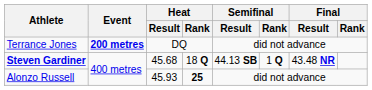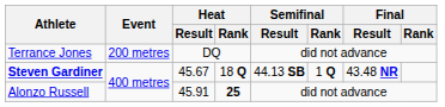Terrance Jones | Event: bold -> normal
Steven Gardiner | Heat / Result: 45.68 -> 45.67
Alonzo Russell | Heat / Result: 45.93 -> 45.91
